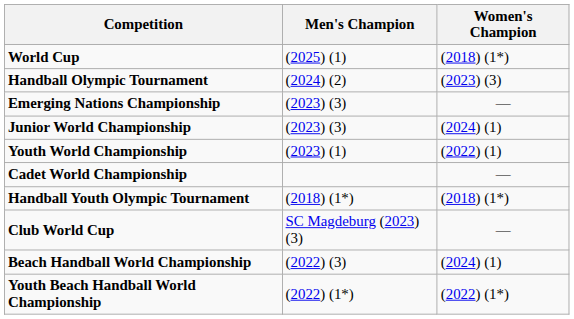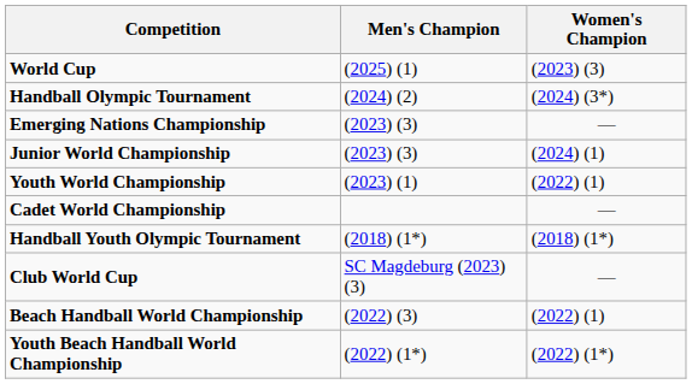World Cup | Women's Champion: (2018) (1*) -> (2023) (3)
Handball Olympic Tournament | Women's Champion: (2023) (3) -> (2024) (3*)
Beach Handball World Championship | Women's Champion: (2024) (1) -> (2022) (1)
